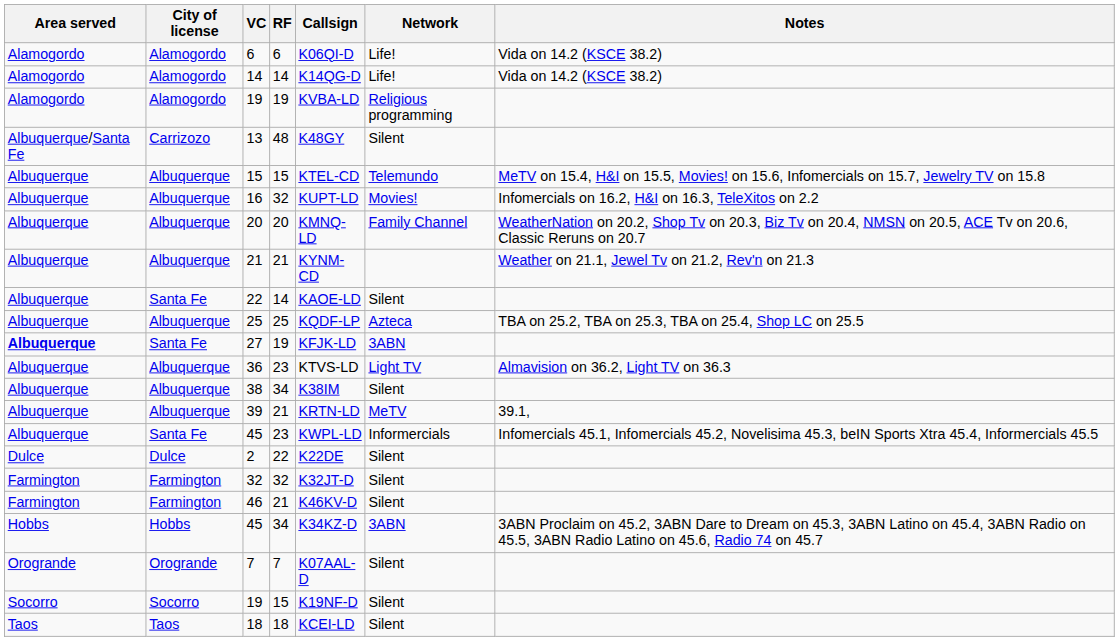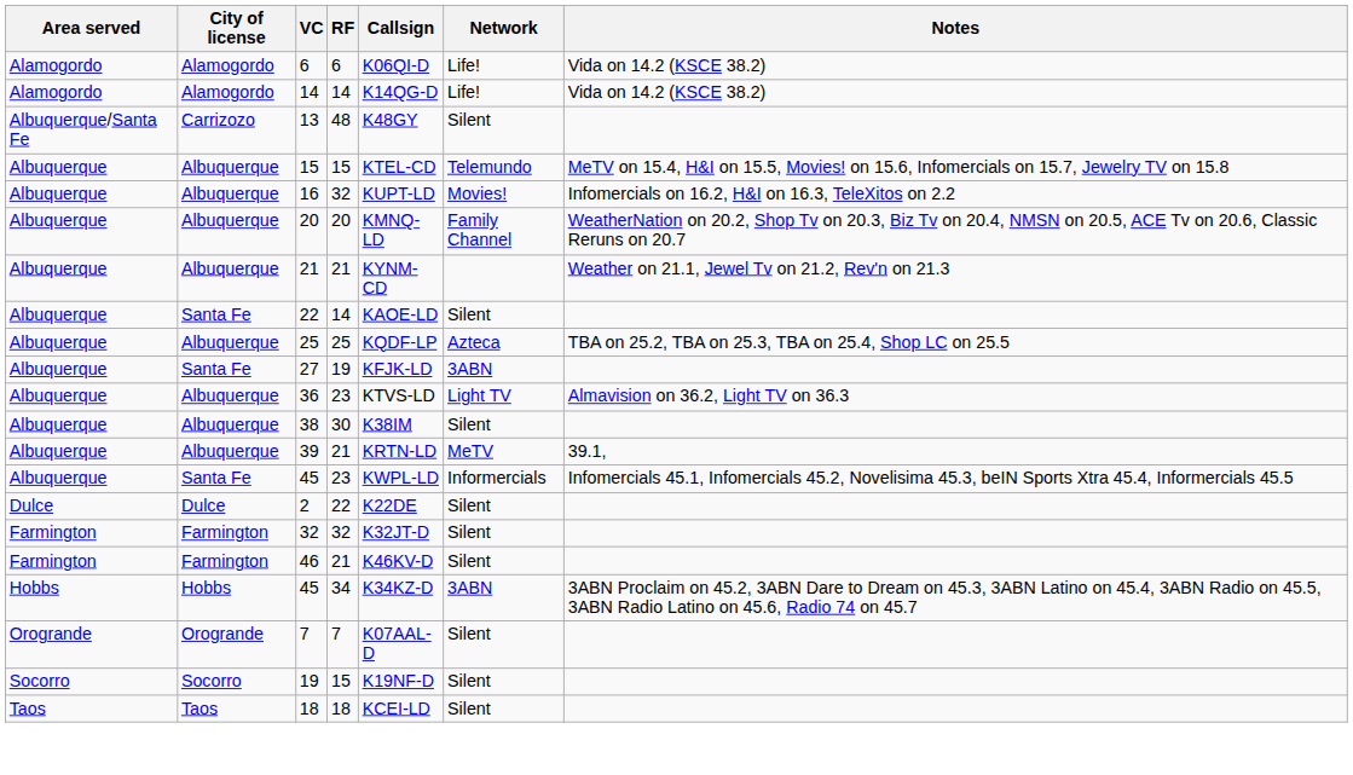- row: Alamogordo | Alamogordo | 19 | 19 | KVBA-LD | Religious programming
27 | Area served: bold -> normal
38 | RF: 34 -> 30
